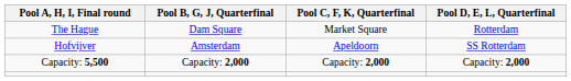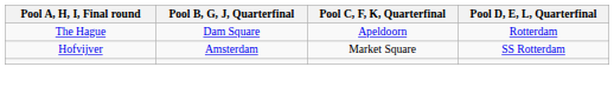The Hague | Pool C, F, K, Quarterfinal: Market Square -> Apeldoorn
Hofvijver | Pool C, F, K, Quarterfinal: Apeldoorn -> Market Square
- row: Capacity: 5,500 | Capacity: 2,000 | Capacity: 2,000 | Capacity: 2,000
